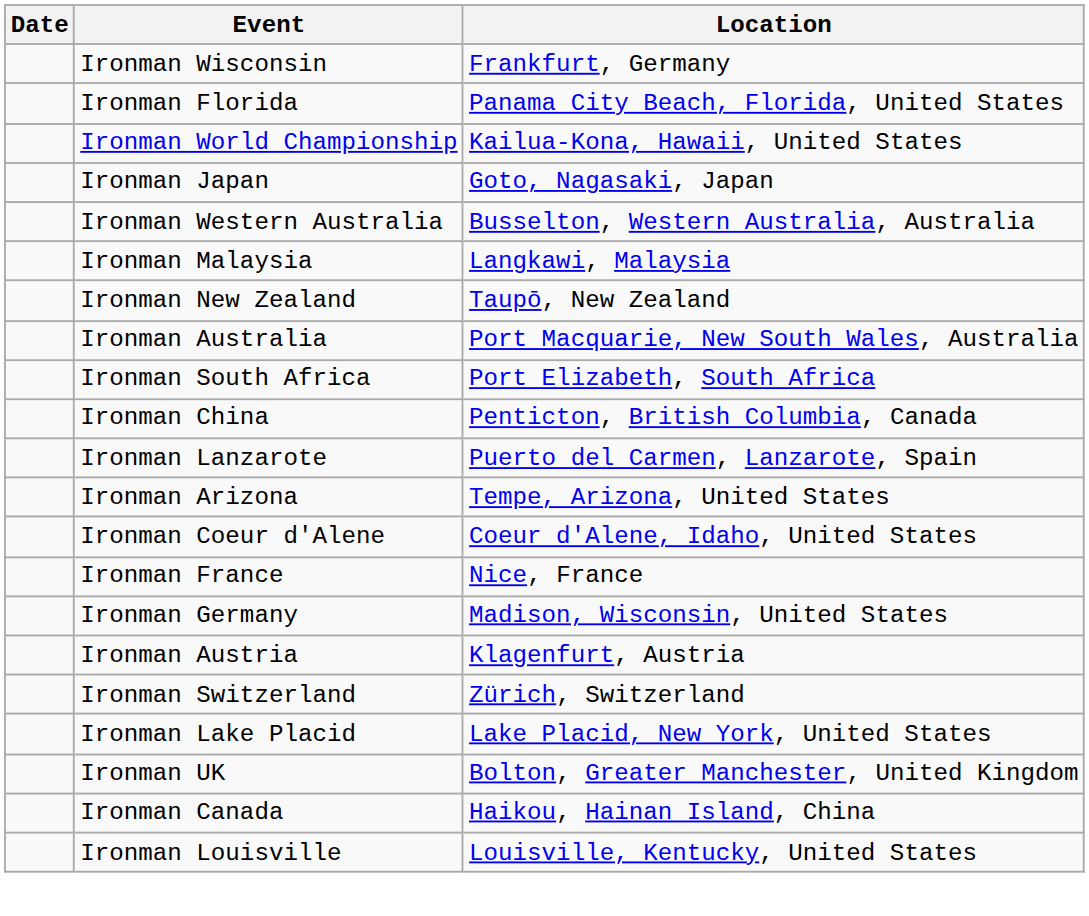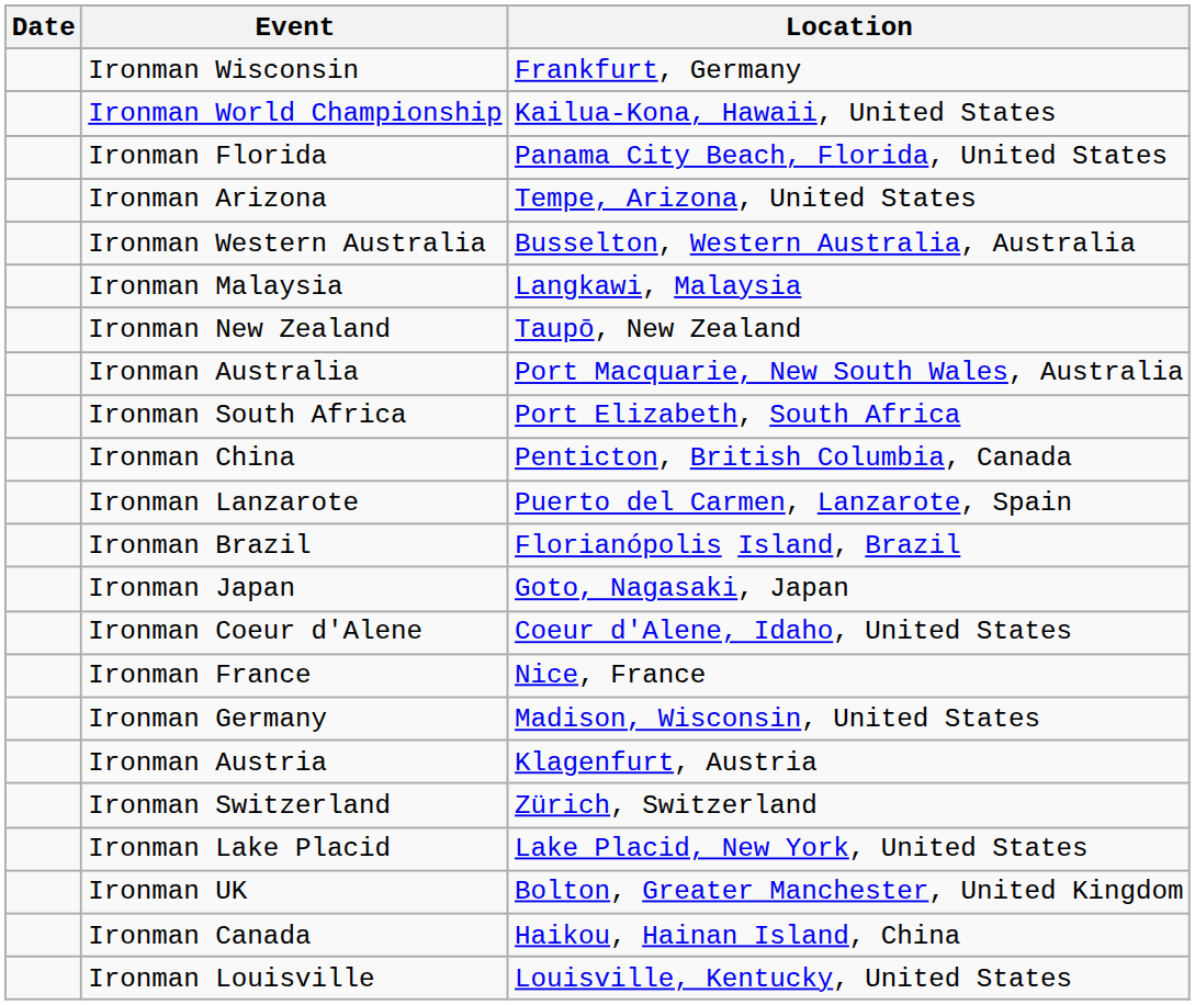rows swapped: Ironman World Championship <-> Ironman Florida
rows swapped: Ironman Arizona <-> Ironman Japan
+ row: Ironman Brazil | Florianópolis Island, Brazil
